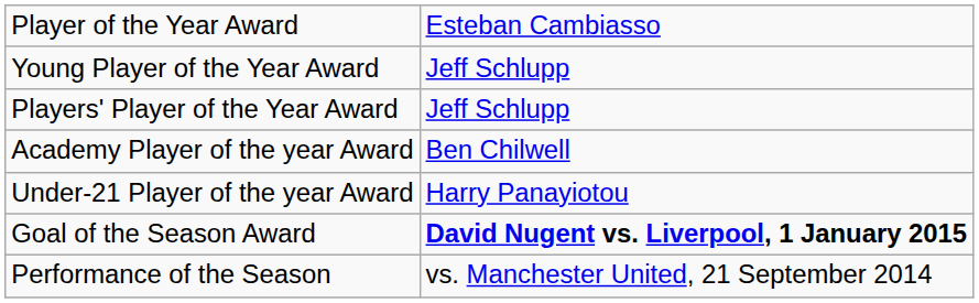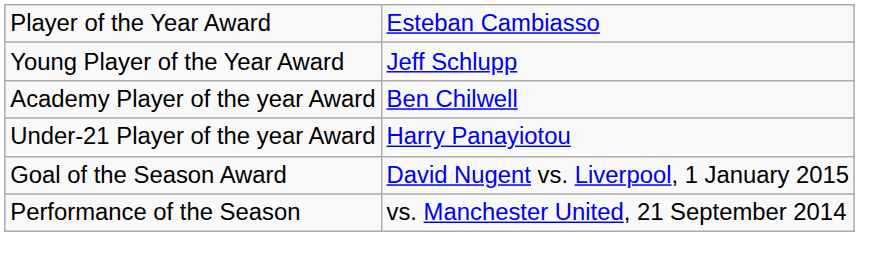- row: Players' Player of the Year Award | Jeff Schlupp
Goal of the Season Award | column 2: bold -> normal
